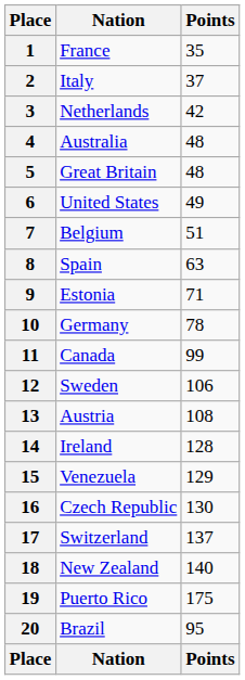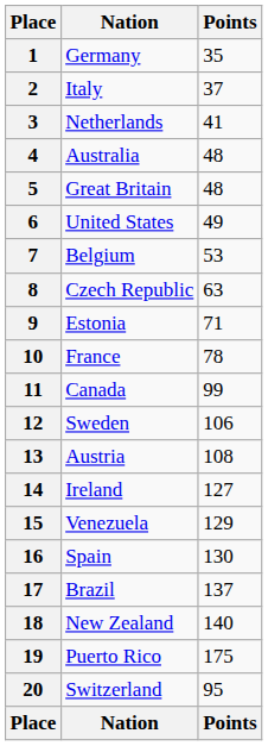1 | Nation: France -> Germany
3 | Points: 42 -> 41
7 | Points: 51 -> 53
8 | Nation: Spain -> Czech Republic
10 | Nation: Germany -> France
14 | Points: 128 -> 127
16 | Nation: Czech Republic -> Spain
17 | Nation: Switzerland -> Brazil
20 | Nation: Brazil -> Switzerland
